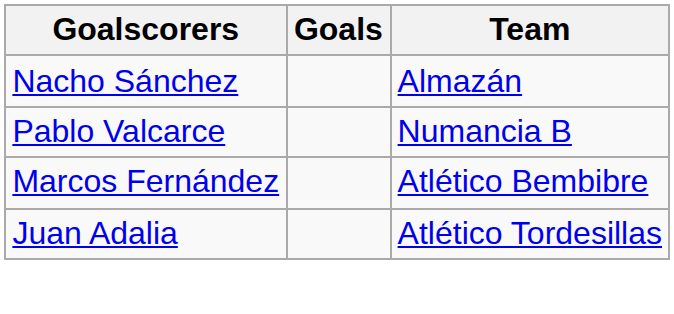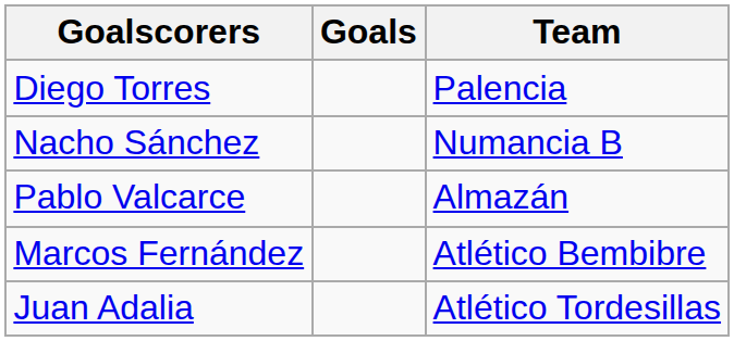+ row: Diego Torres | Palencia
Nacho Sánchez | Team: Almazán -> Numancia B
Pablo Valcarce | Team: Numancia B -> Almazán
